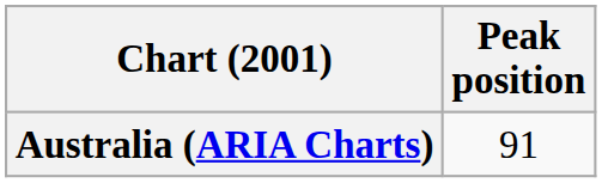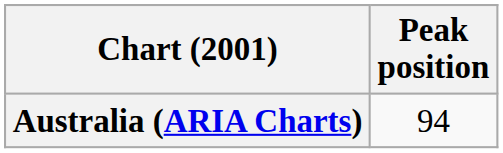Australia (ARIA Charts) | Peak position: 91 -> 94
